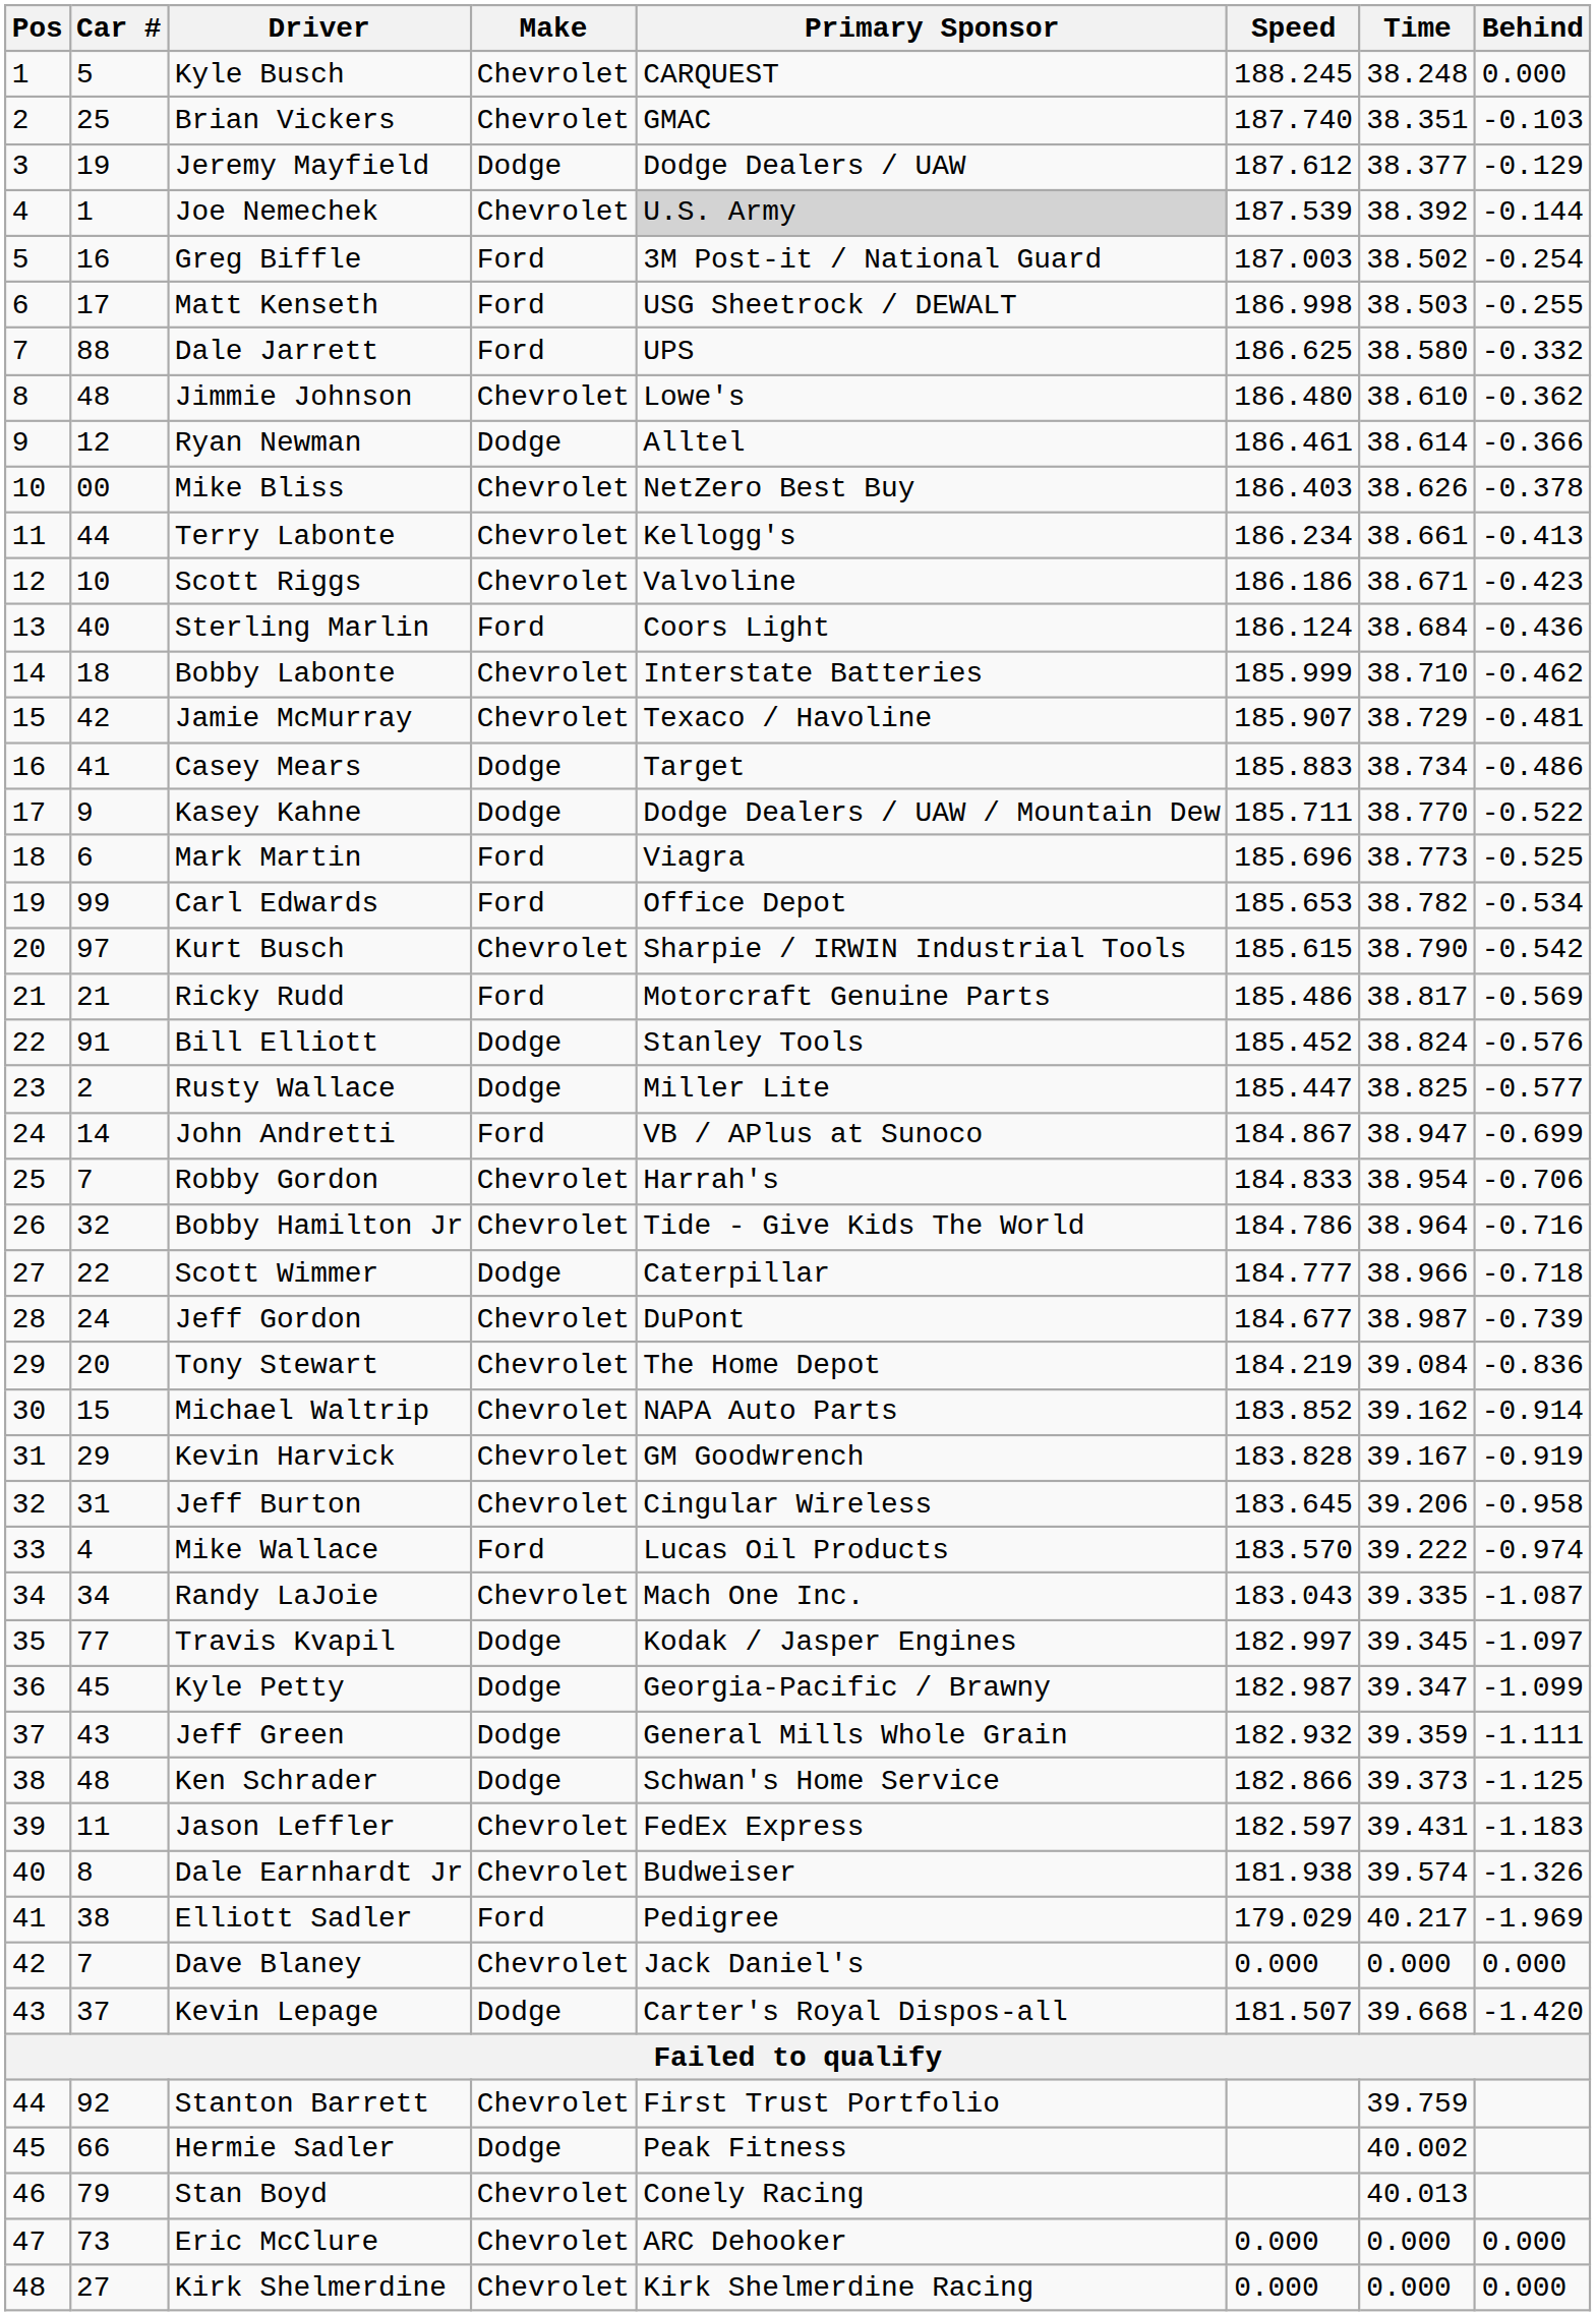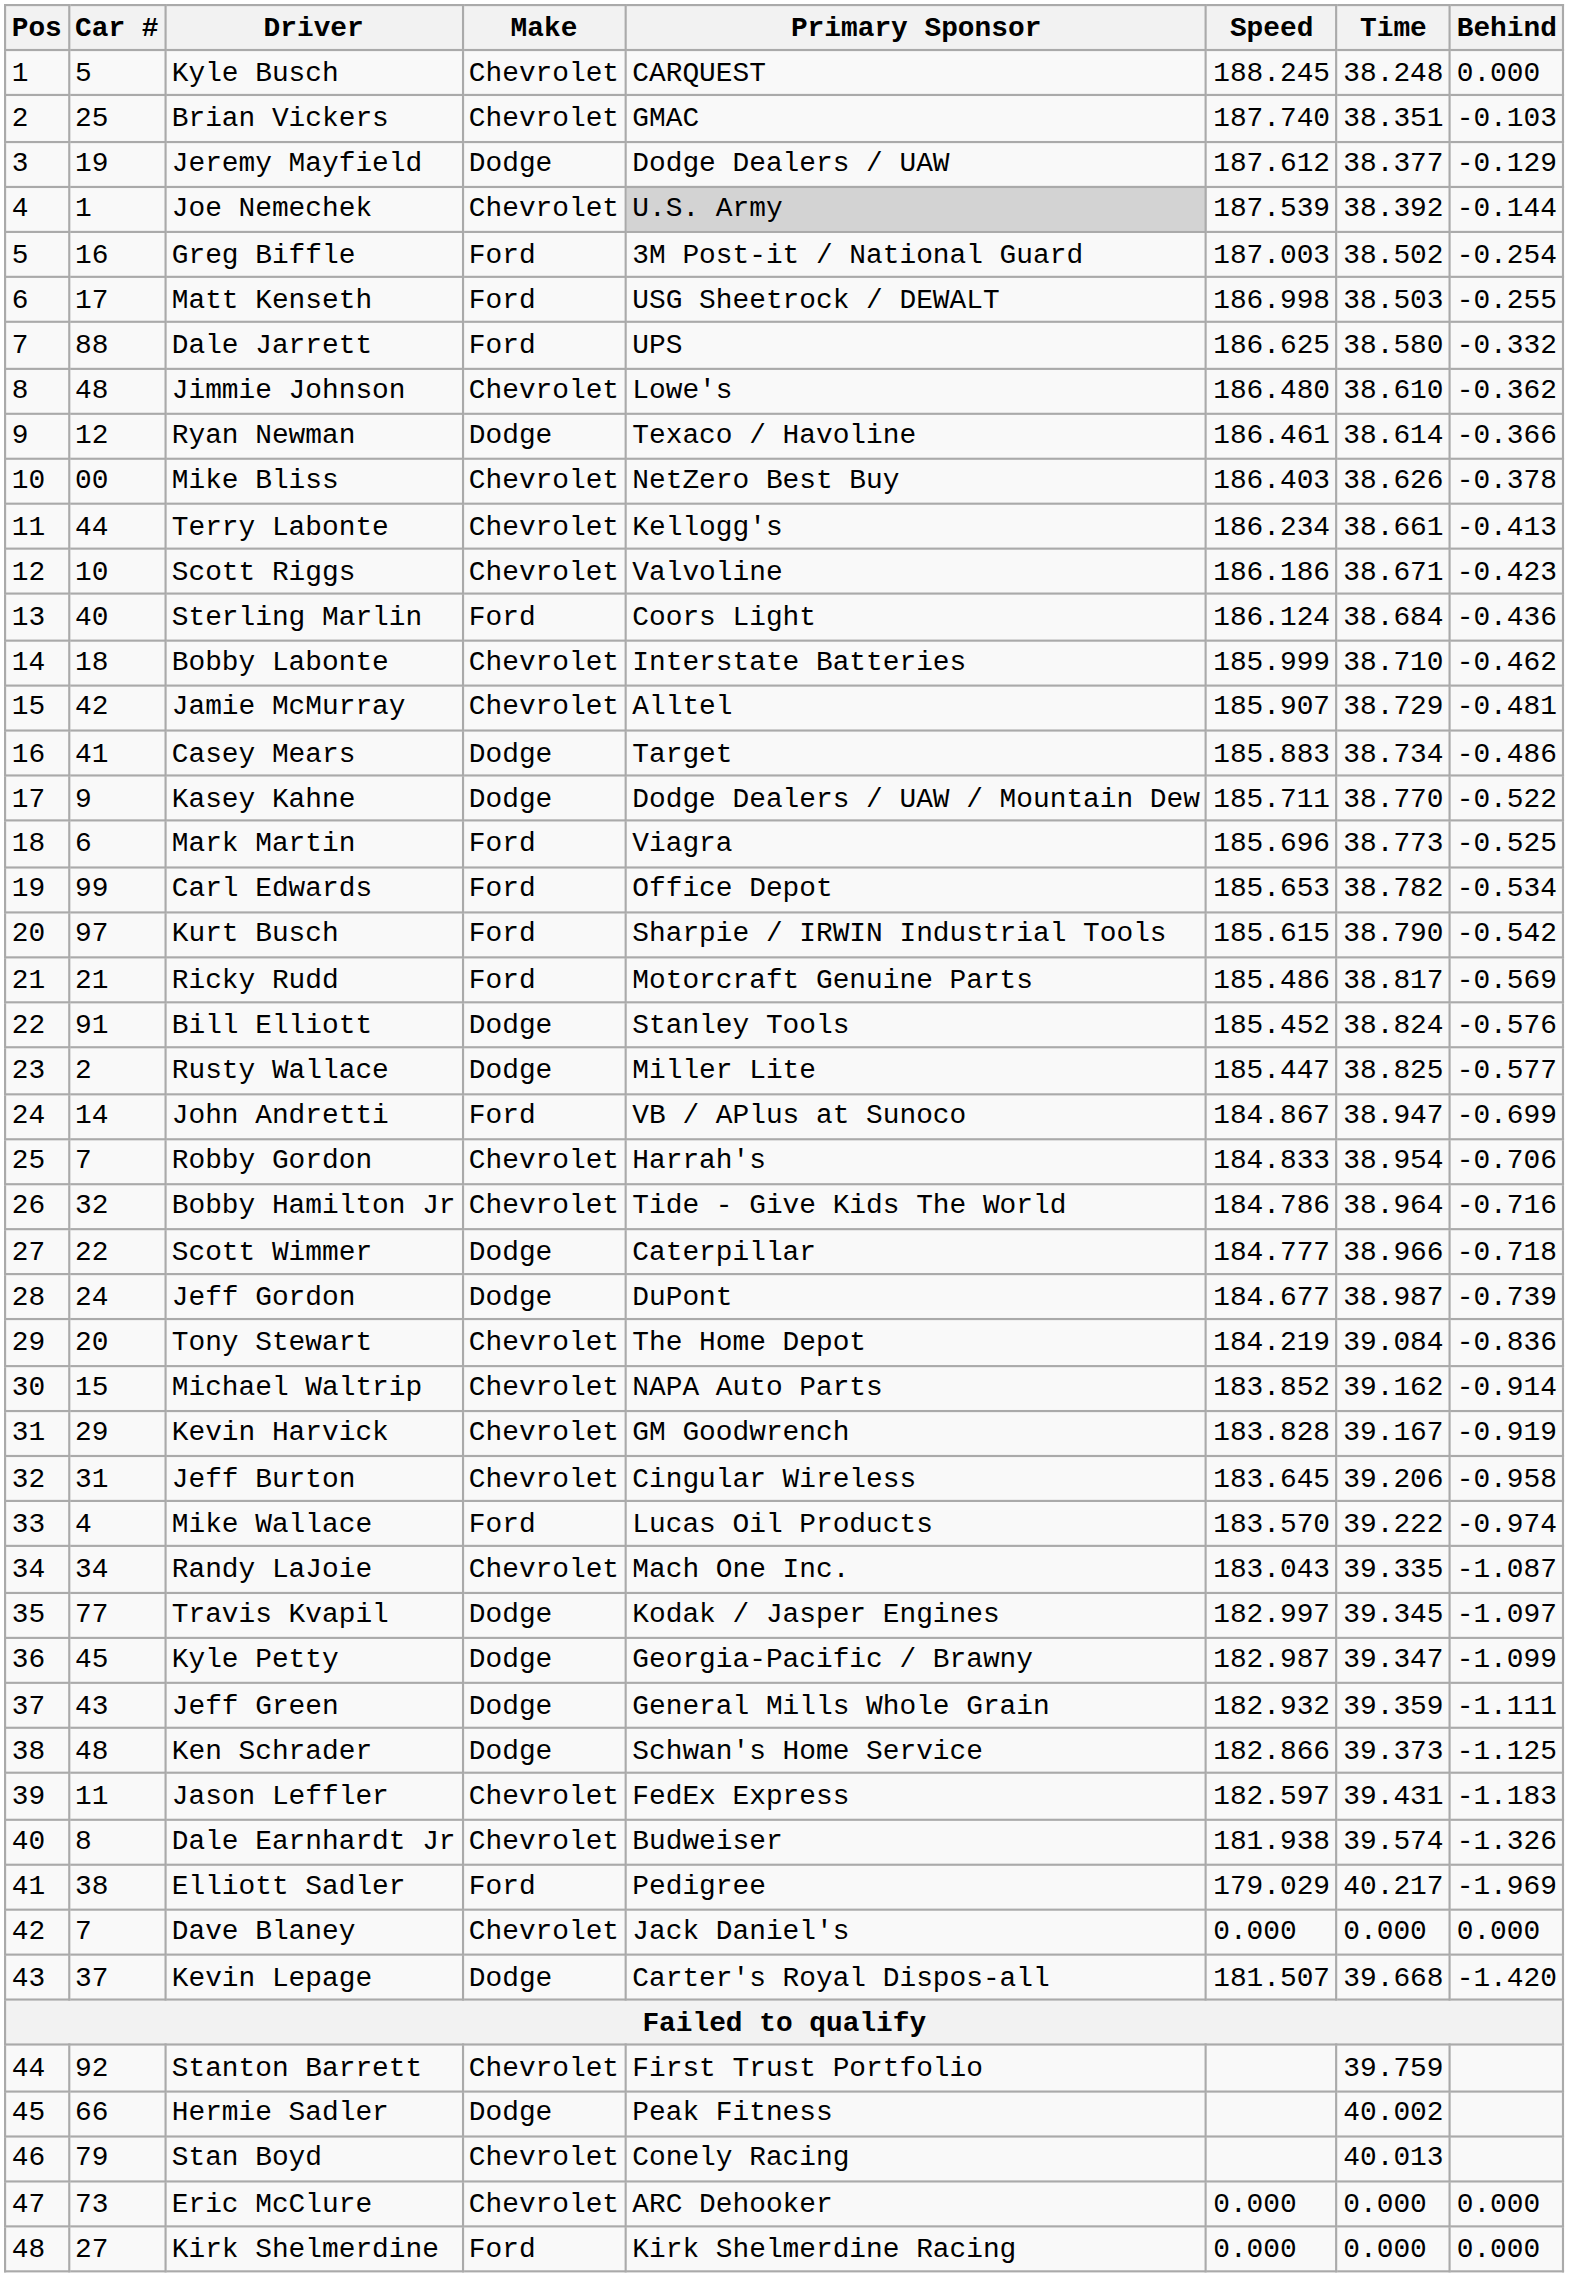Ryan Newman | Primary Sponsor: Alltel -> Texaco / Havoline
Jamie McMurray | Primary Sponsor: Texaco / Havoline -> Alltel
Kurt Busch | Make: Chevrolet -> Ford
Jeff Gordon | Make: Chevrolet -> Dodge
Kirk Shelmerdine | Make: Chevrolet -> Ford
